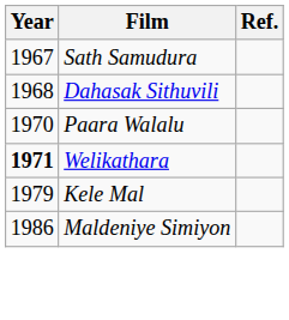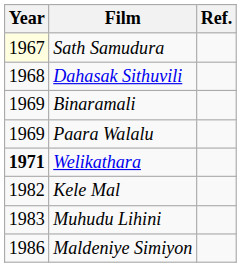Sath Samudura | Year: no background -> lightyellow background
+ row: 1969 | Binaramali
Paara Walalu | Year: 1970 -> 1969
Kele Mal | Year: 1979 -> 1982
+ row: 1983 | Muhudu Lihini
